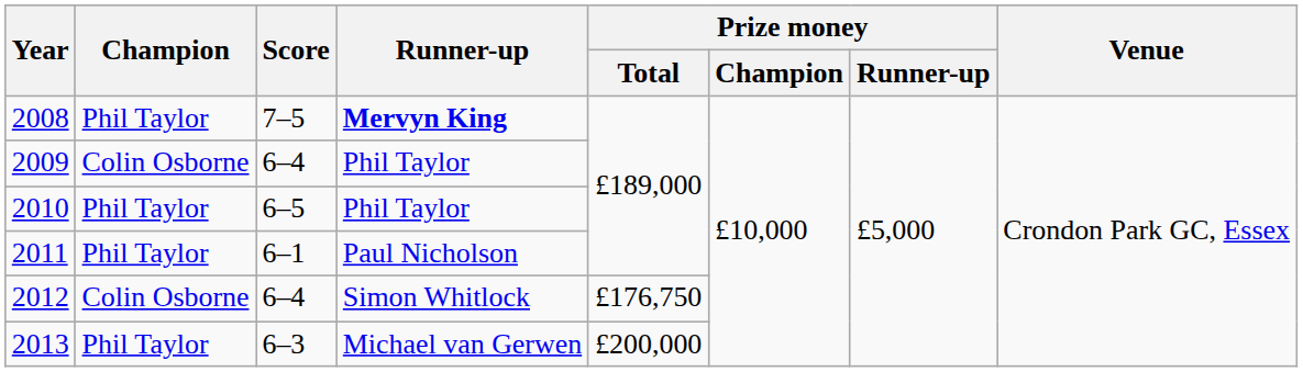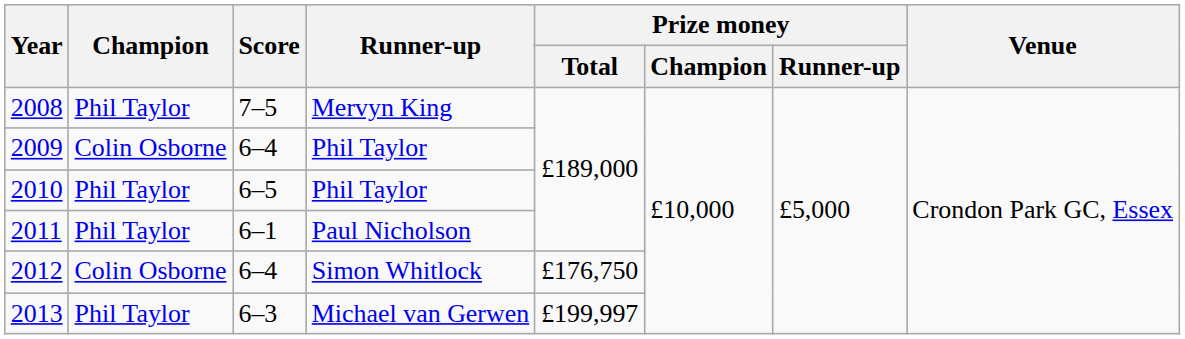2008 | Runner-up: bold -> normal
2013 | Prize money / Total: £200,000 -> £199,997
